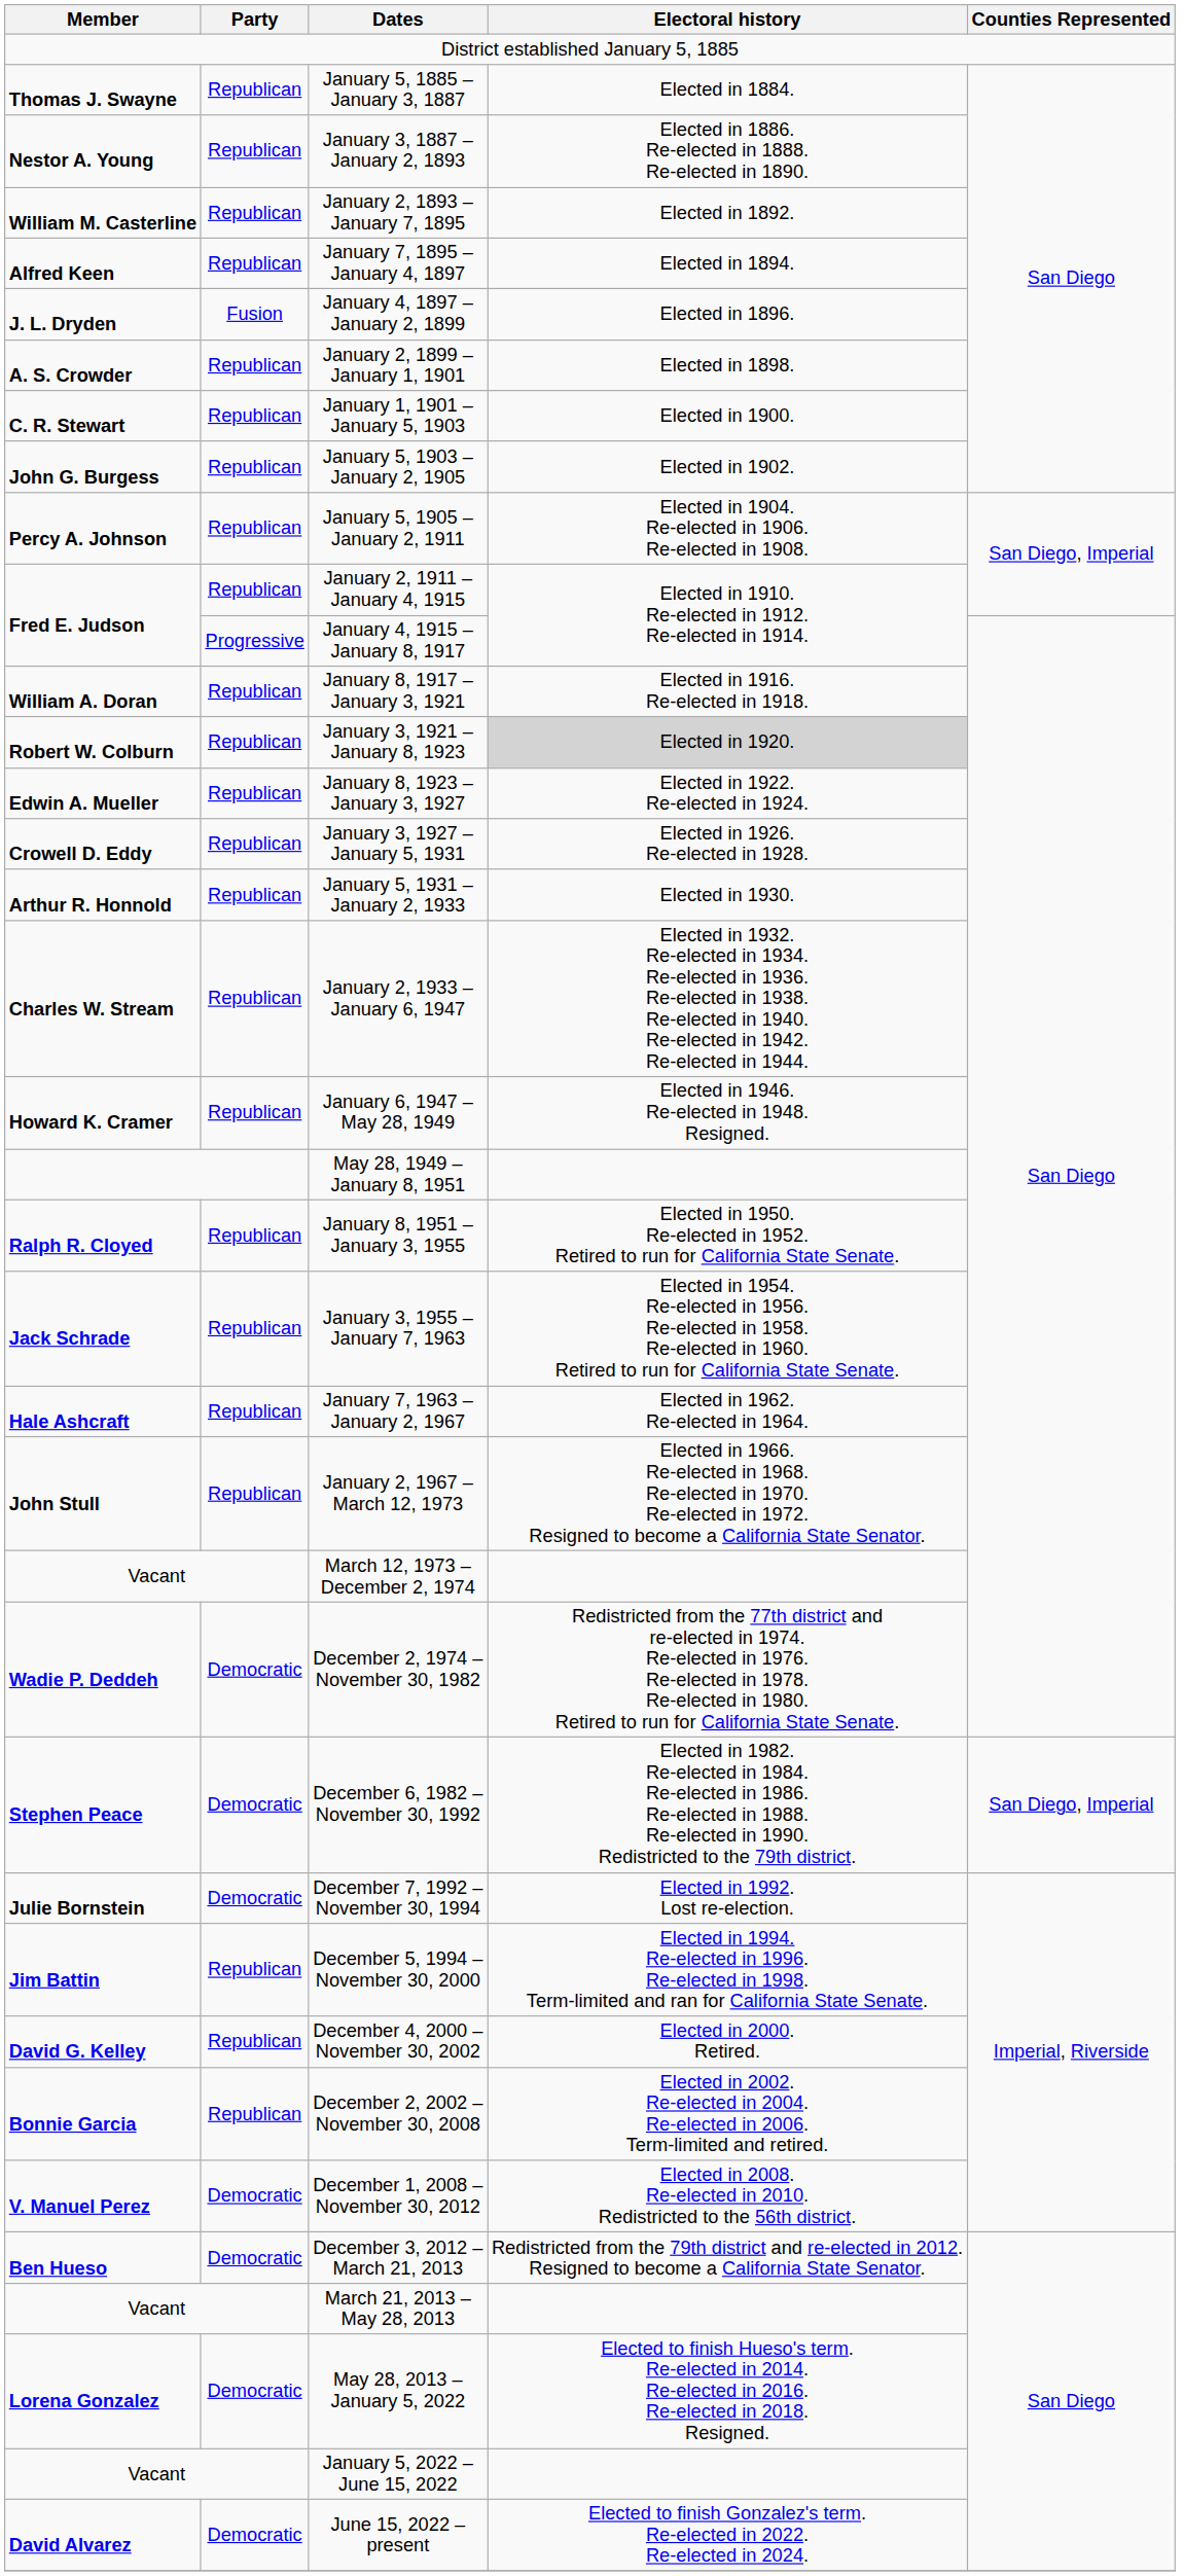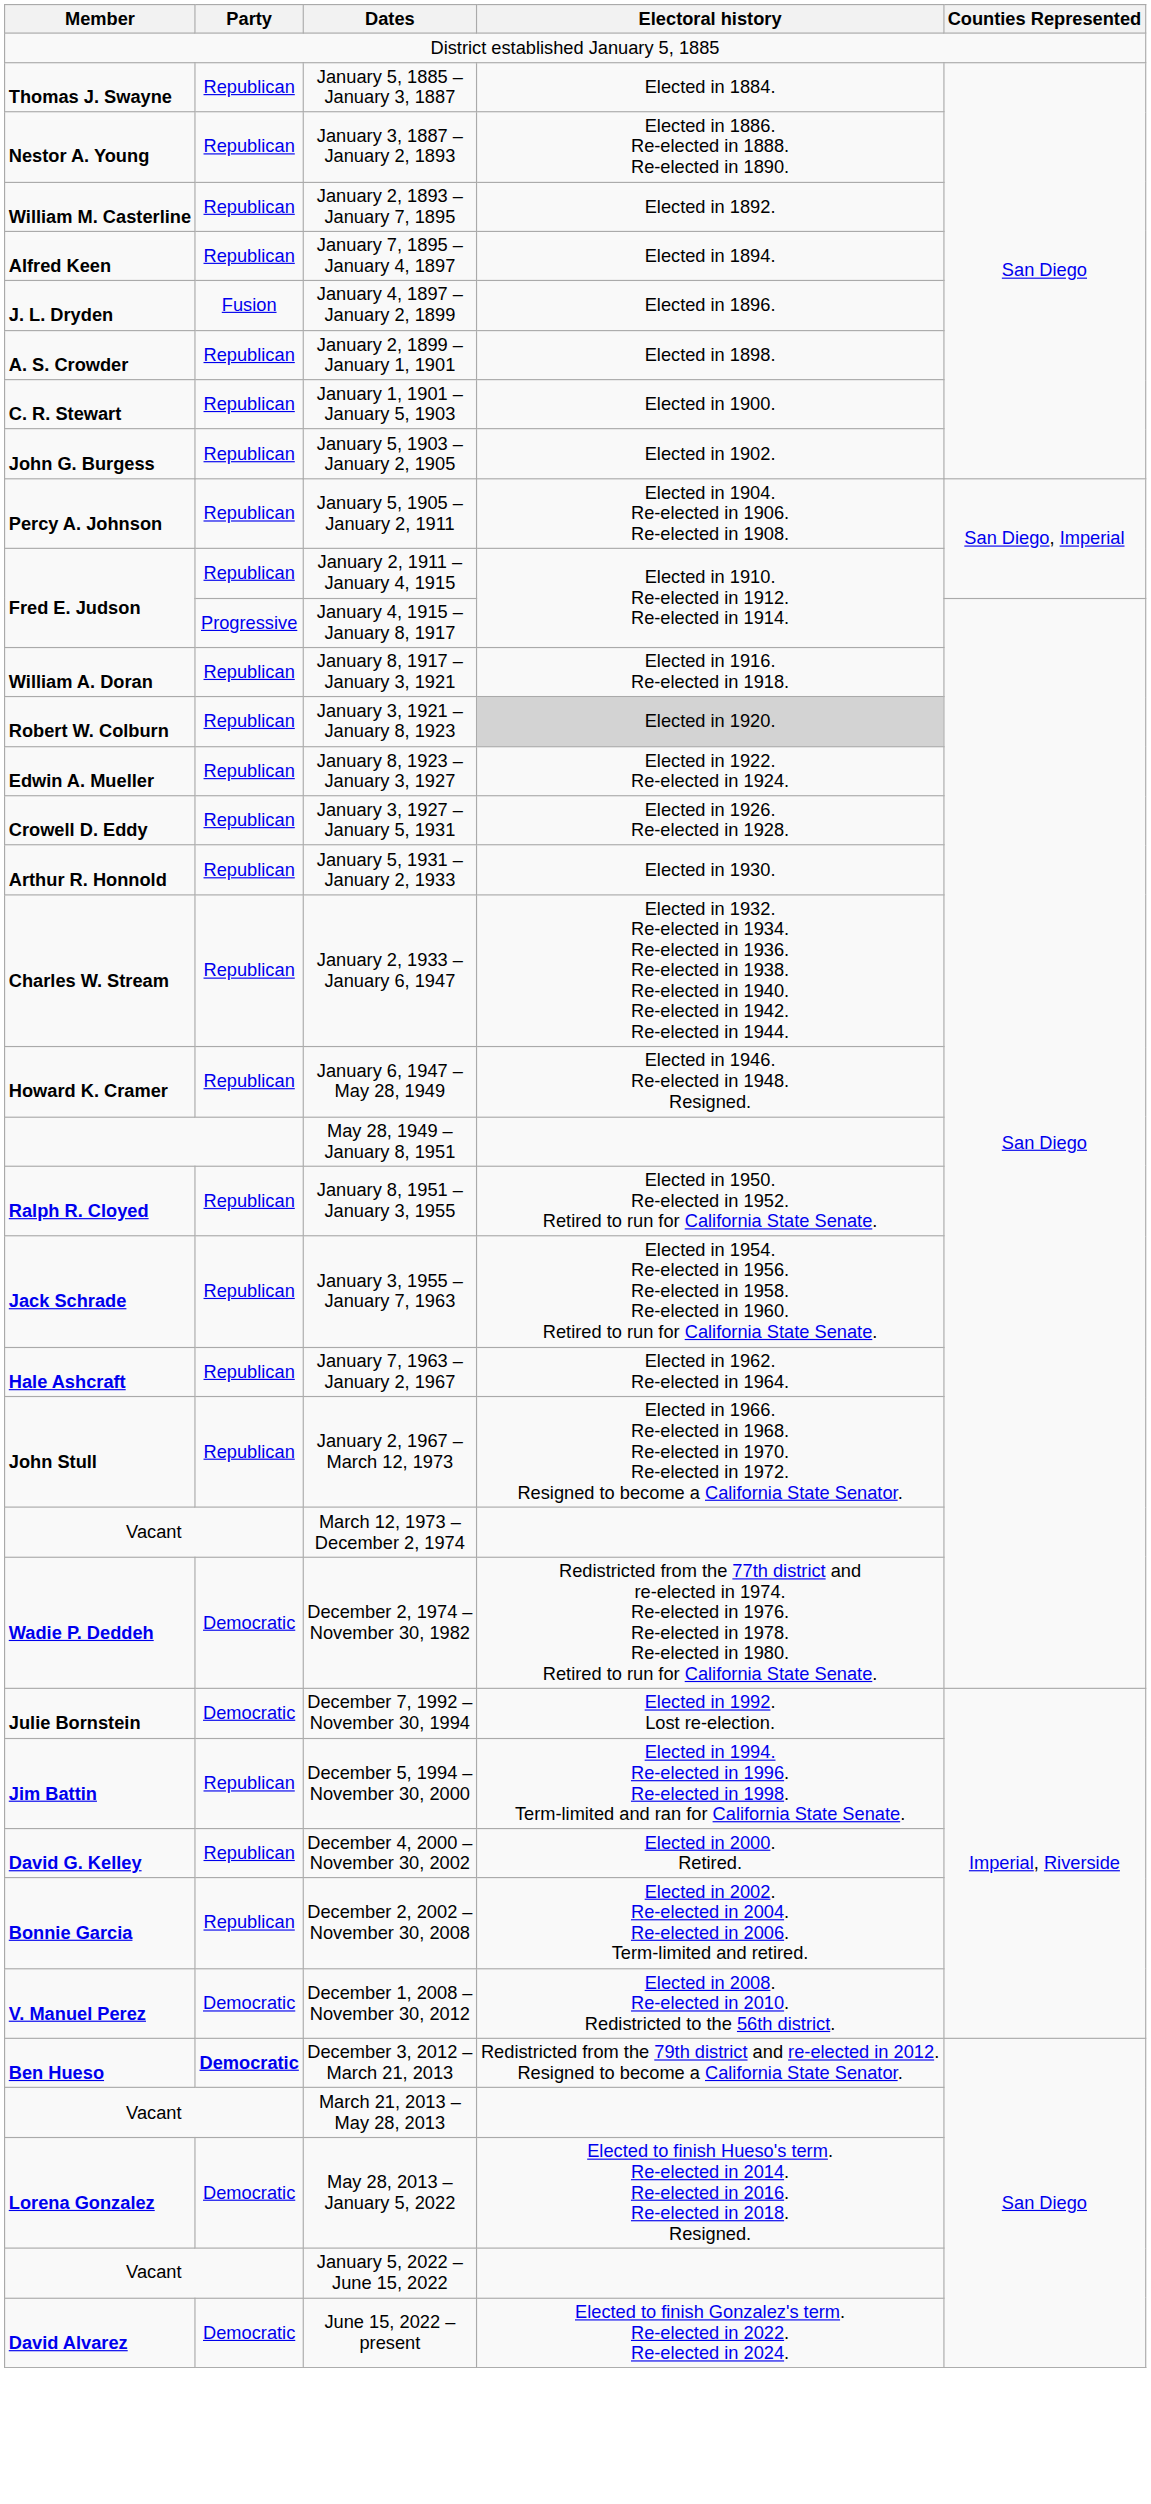- row: Stephen Peace | Democratic | December 6, 1982 – November 30, 1992 | Elected in 1982. Re-elected in 1984. Re-elected in 1986. Re-elected in 1988. Re-elected in 1990. Redistricted to the 79th district. | San Diego, Imperial
December 3, 2012 – March 21, 2013 | Party: normal -> bold
